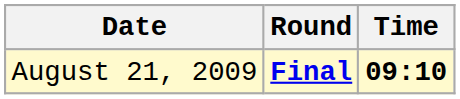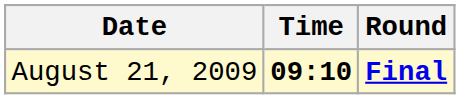columns swapped: Time <-> Round
